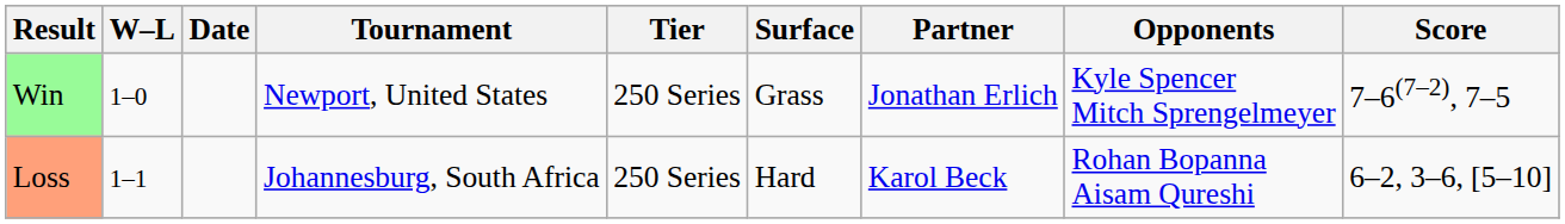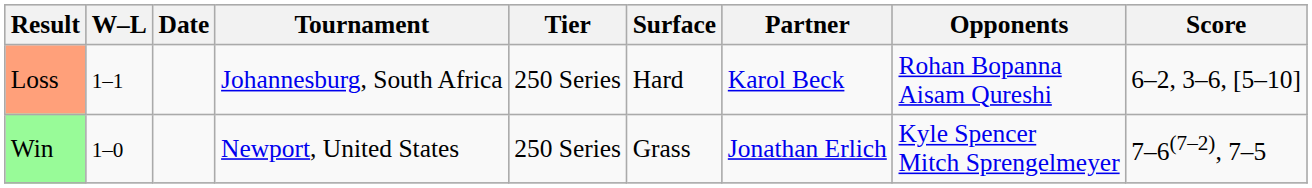rows swapped: Win <-> Loss
